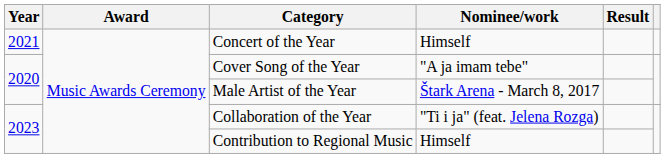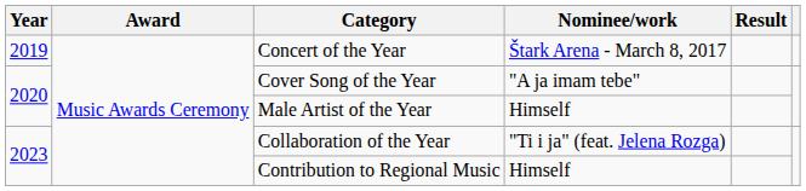Concert of the Year | Year: 2021 -> 2019
Concert of the Year | Nominee/work: Himself -> Štark Arena - March 8, 2017
Male Artist of the Year | Nominee/work: Štark Arena - March 8, 2017 -> Himself
